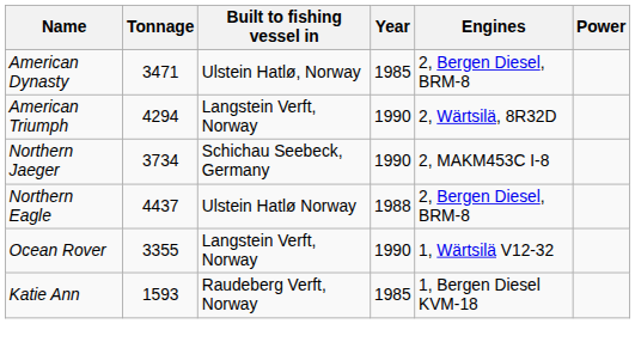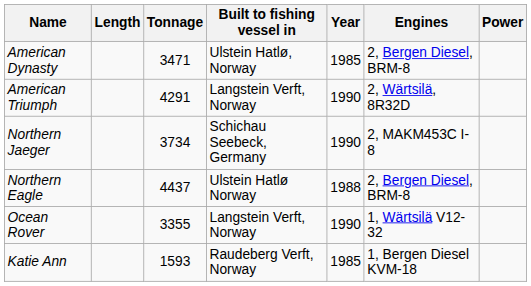+ column: Length
American Triumph | Tonnage: 4294 -> 4291
